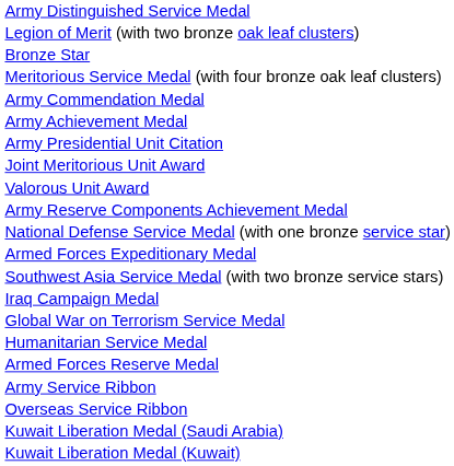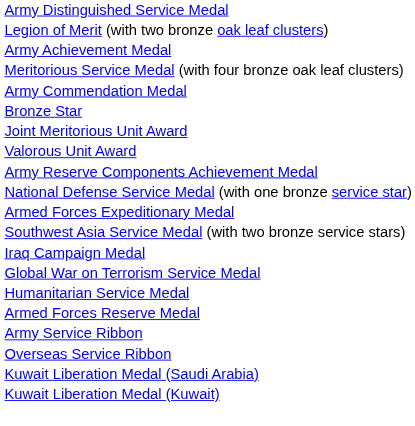rows swapped: Bronze Star <-> Army Achievement Medal
- row: Army Presidential Unit Citation
